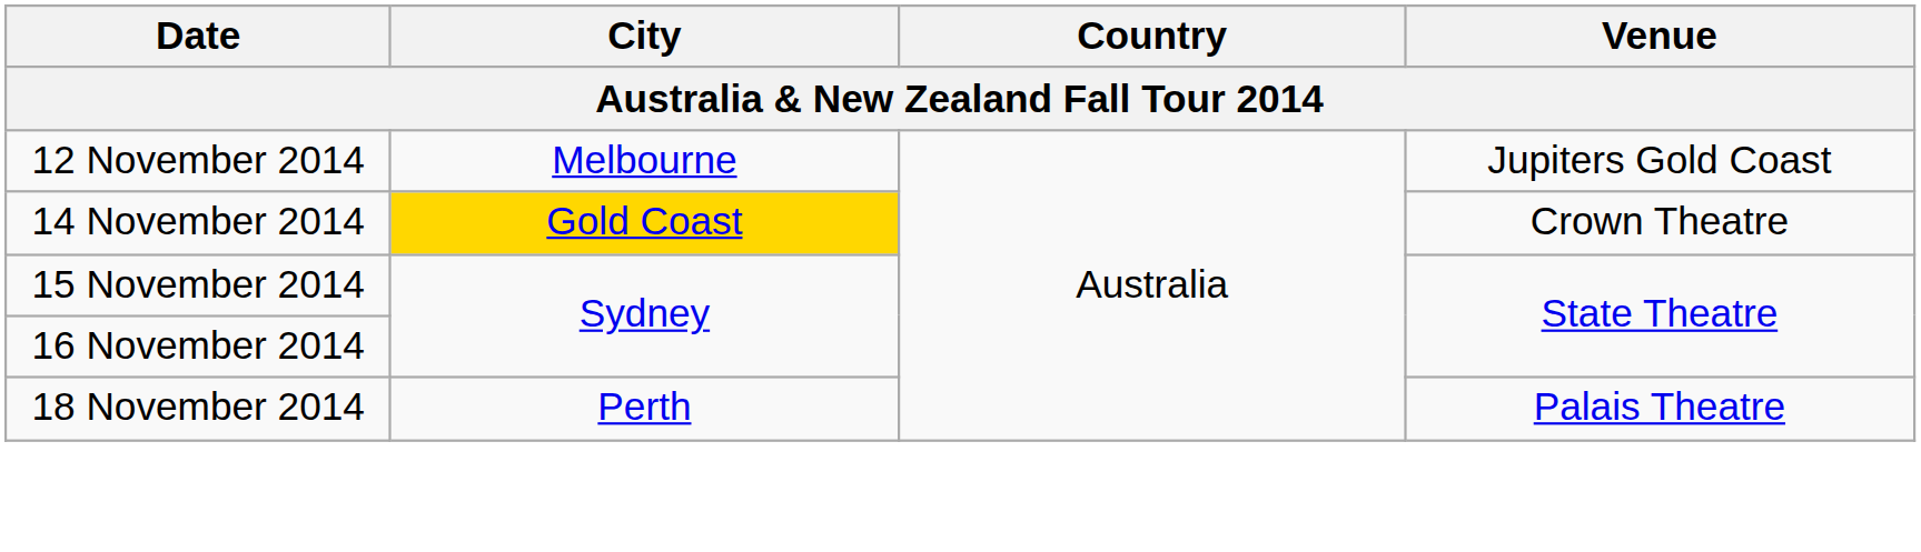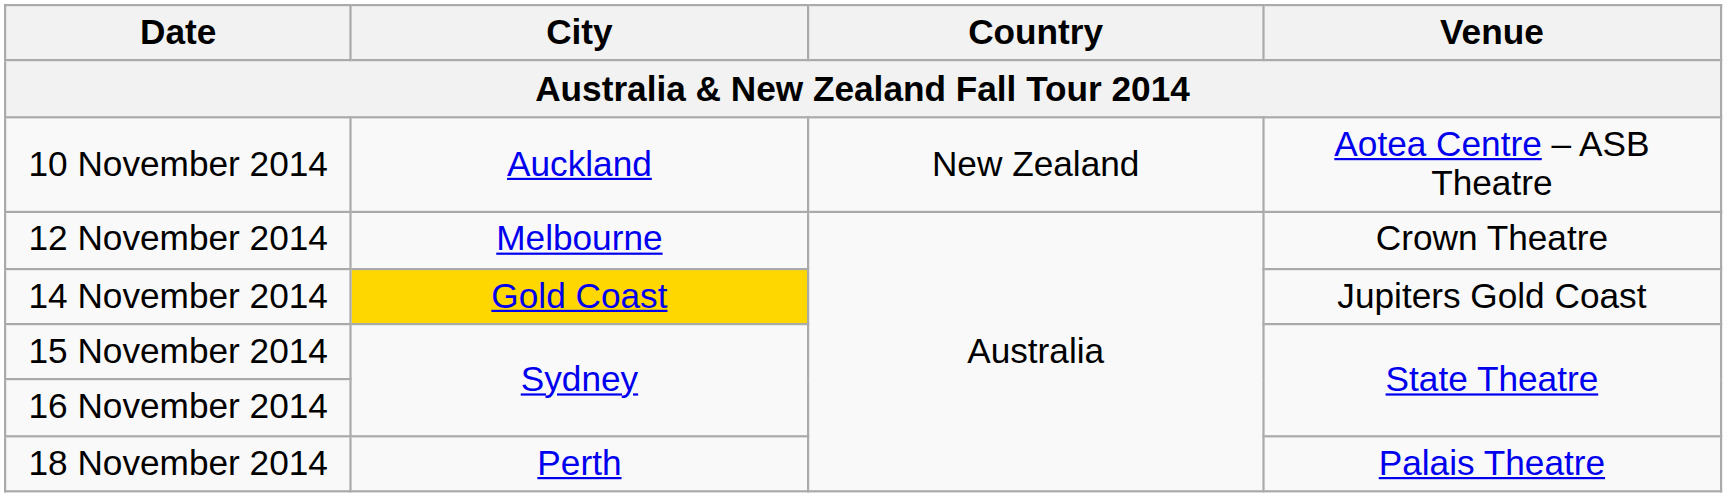+ row: 10 November 2014 | Auckland | New Zealand | Aotea Centre – ASB Theatre
12 November 2014 | Venue: Jupiters Gold Coast -> Crown Theatre
14 November 2014 | Venue: Crown Theatre -> Jupiters Gold Coast
